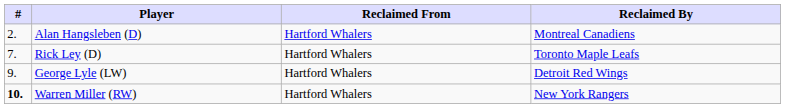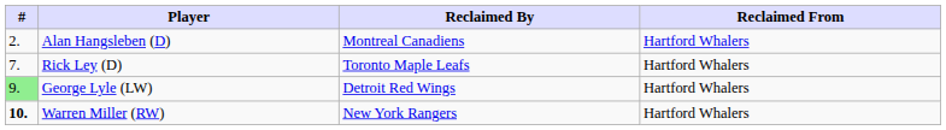columns swapped: Reclaimed From <-> Reclaimed By
George Lyle (LW) | #: no background -> lightgreen background
